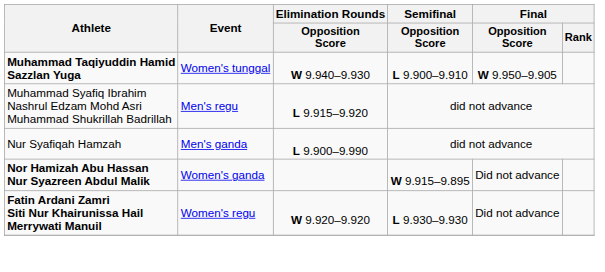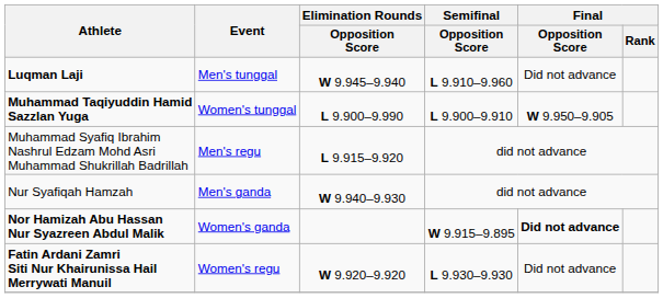+ row: Luqman Laji | Men's tunggal | W 9.945–9.940 | L 9.910–9.960 | Did not advance
Muhammad Taqiyuddin Hamid Sazzlan Yuga | Elimination Rounds / Opposition Score: W 9.940–9.930 -> L 9.900–9.990
Nur Syafiqah Hamzah | Elimination Rounds / Opposition Score: L 9.900–9.990 -> W 9.940–9.930
Nor Hamizah Abu Hassan Nur Syazreen Abdul Malik | Final / Opposition Score: normal -> bold
